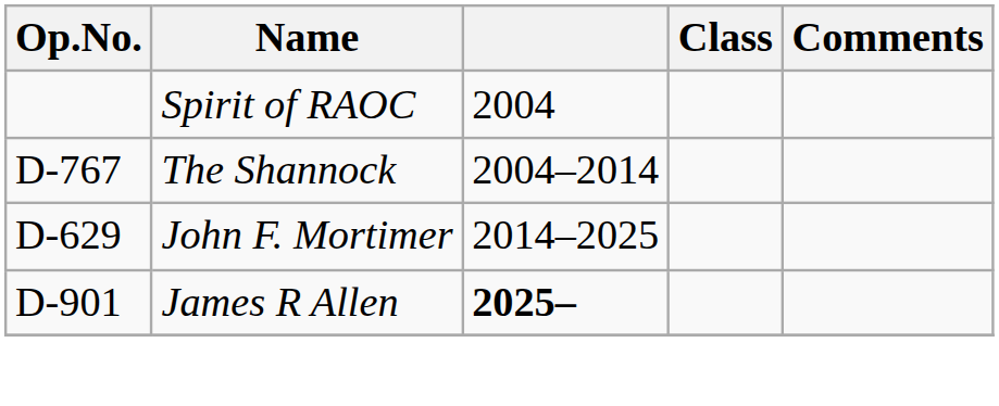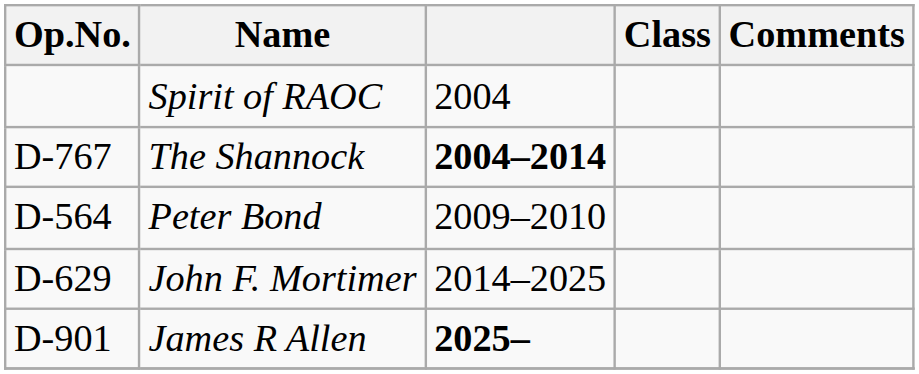The Shannock | column 3: normal -> bold
+ row: D-564 | Peter Bond | 2009–2010
